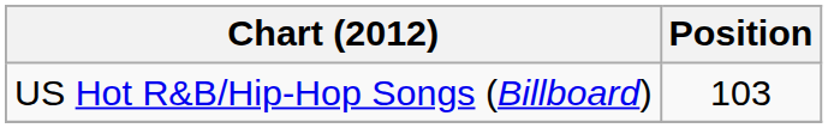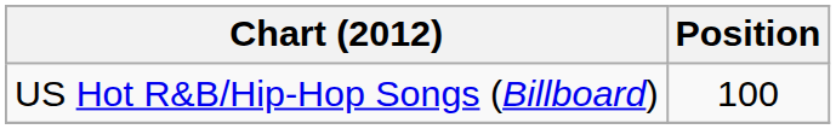US Hot R&B/Hip-Hop Songs (Billboard) | Position: 103 -> 100
